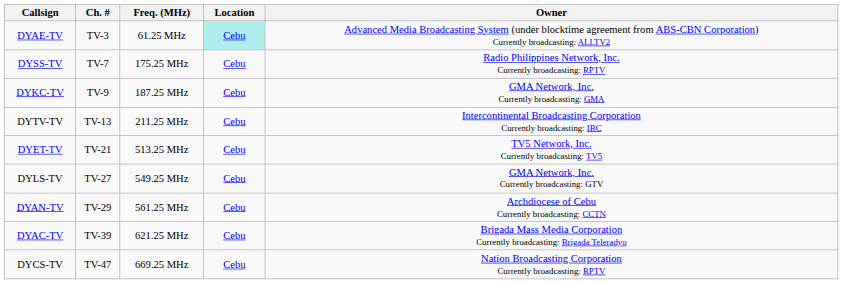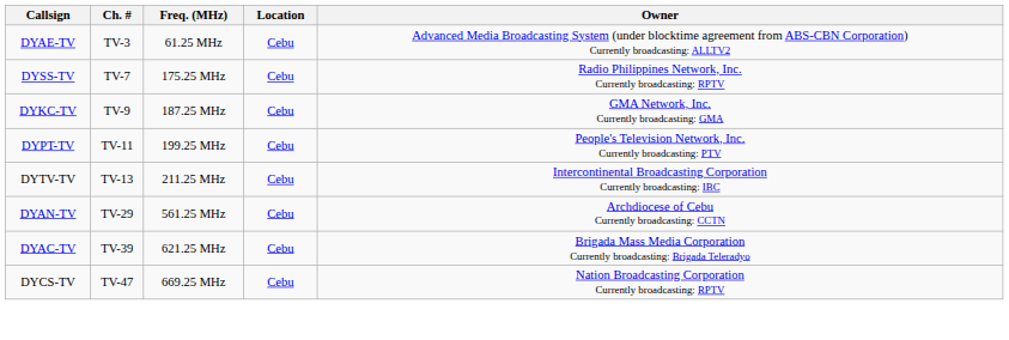DYAE-TV | Location: paleturquoise background -> no background
+ row: DYPT-TV | TV-11 | 199.25 MHz | Cebu | People's Television Network, Inc. Currently broadcasting: PTV
- row: DYET-TV | TV-21 | 513.25 MHz | Cebu | TV5 Network, Inc. Currently broadcasting: TV5
- row: DYLS-TV | TV-27 | 549.25 MHz | Cebu | GMA Network, Inc. Currently broadcasting: GTV
